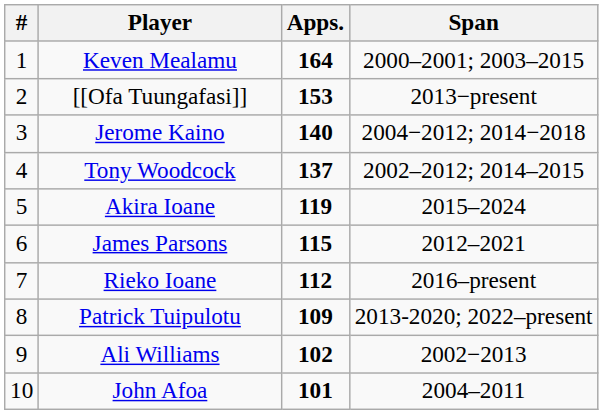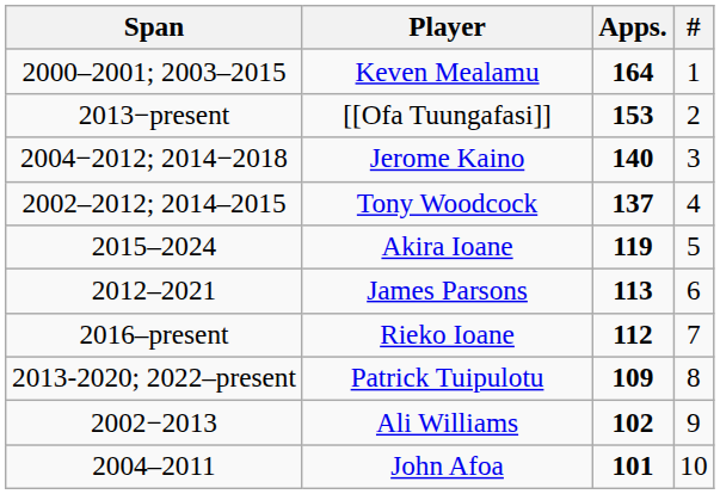columns swapped: # <-> Span
James Parsons | Apps.: 115 -> 113
